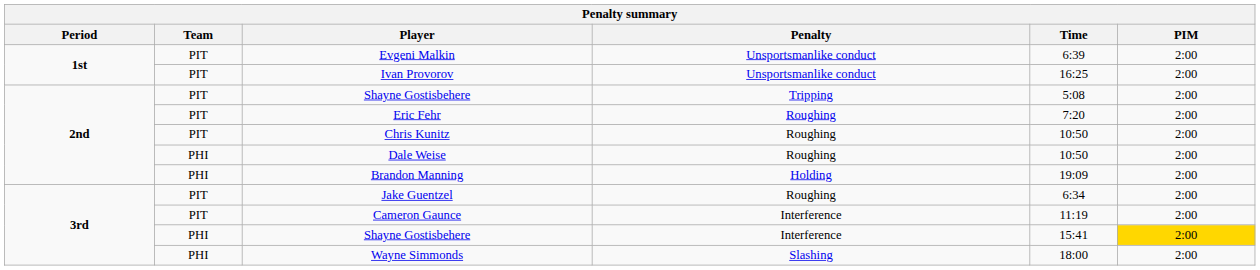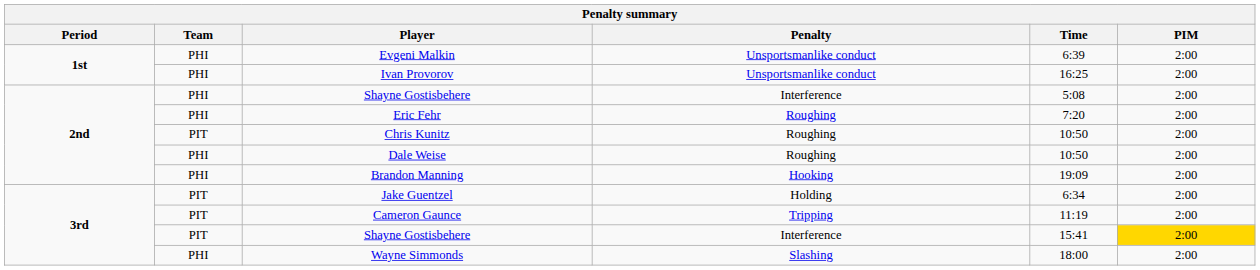Evgeni Malkin | Team: PIT -> PHI
Ivan Provorov | Team: PIT -> PHI
2nd / Shayne Gostisbehere | Team: PIT -> PHI
2nd / Shayne Gostisbehere | Penalty: Tripping -> Interference
Eric Fehr | Team: PIT -> PHI
Brandon Manning | Penalty: Holding -> Hooking
Jake Guentzel | Penalty: Roughing -> Holding
Cameron Gaunce | Penalty: Interference -> Tripping
3rd / Shayne Gostisbehere | Team: PHI -> PIT
